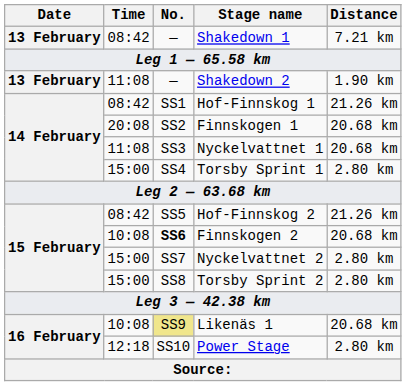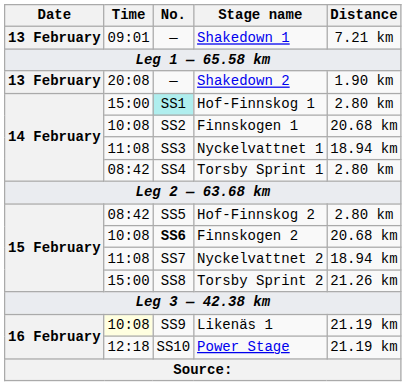Shakedown 1 | Time: 08:42 -> 09:01
Shakedown 2 | Time: 11:08 -> 20:08
Hof-Finnskog 1 | Time: 08:42 -> 15:00
Hof-Finnskog 1 | No.: no background -> paleturquoise background
Hof-Finnskog 1 | Distance: 21.26 km -> 2.80 km
Finnskogen 1 | Time: 20:08 -> 10:08
Nyckelvattnet 1 | Distance: 20.68 km -> 18.94 km
Torsby Sprint 1 | Time: 15:00 -> 08:42
Hof-Finnskog 2 | Distance: 21.26 km -> 2.80 km
Nyckelvattnet 2 | Time: 15:00 -> 11:08
Nyckelvattnet 2 | Distance: 2.80 km -> 18.94 km
Torsby Sprint 2 | Distance: 2.80 km -> 21.26 km
Likenäs 1 | Time: no background -> lightyellow background
Likenäs 1 | No.: khaki background -> no background
Likenäs 1 | Distance: 20.68 km -> 21.19 km
Power Stage | Distance: 2.80 km -> 21.19 km
